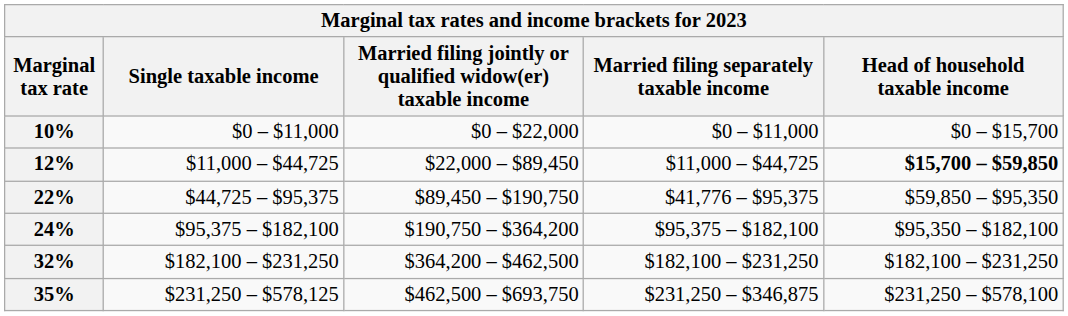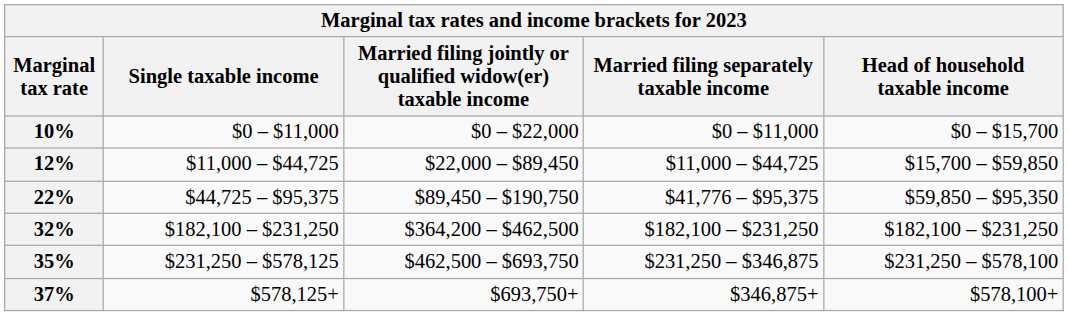12% | Head of household taxable income: bold -> normal
- row: 24% | $95,375 – $182,100 | $190,750 – $364,200 | $95,375 – $182,100 | $95,350 – $182,100
+ row: 37% | $578,125+ | $693,750+ | $346,875+ | $578,100+
